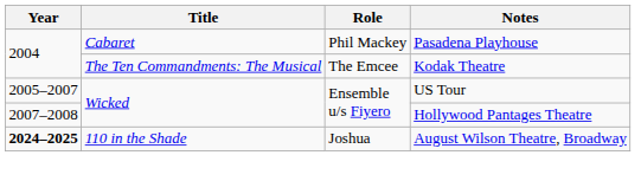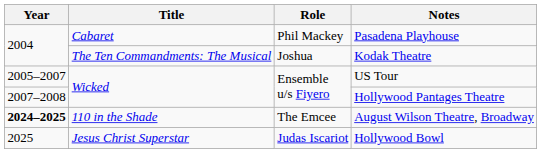Kodak Theatre | Role: The Emcee -> Joshua
August Wilson Theatre, Broadway | Role: Joshua -> The Emcee
+ row: 2025 | Jesus Christ Superstar | Judas Iscariot | Hollywood Bowl
